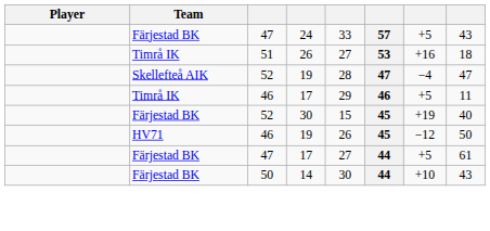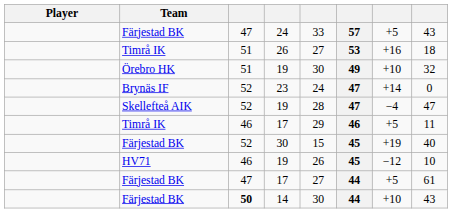+ row: Örebro HK | 51 | 19 | 30 | 49 | +10 | 32
+ row: Brynäs IF | 52 | 23 | 24 | 47 | +14 | 0
HV71 / 19 | column 8: 50 -> 10
14 | column 3: normal -> bold
